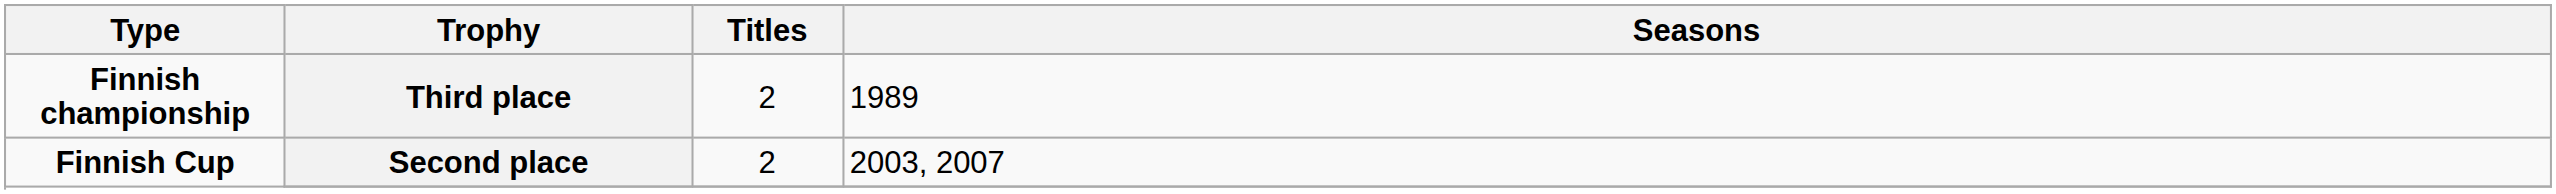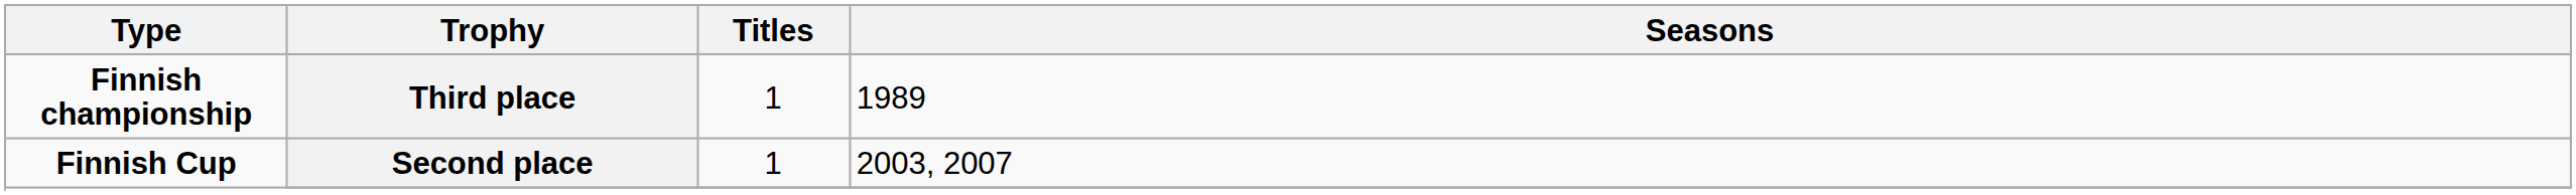Third place | Titles: 2 -> 1
Second place | Titles: 2 -> 1
